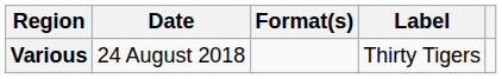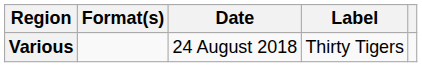columns swapped: Date <-> Format(s)
